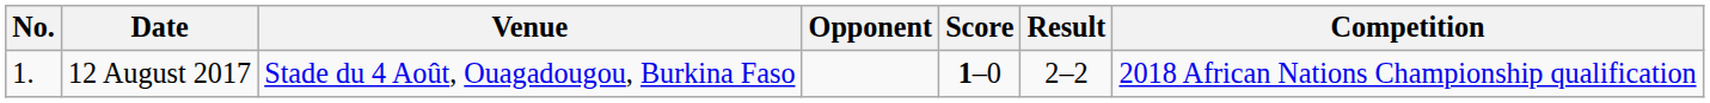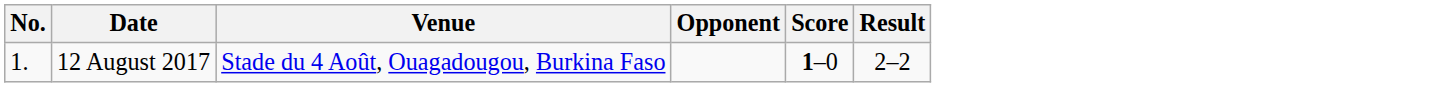- column: Competition | 2018 African Nations Championship qualification
